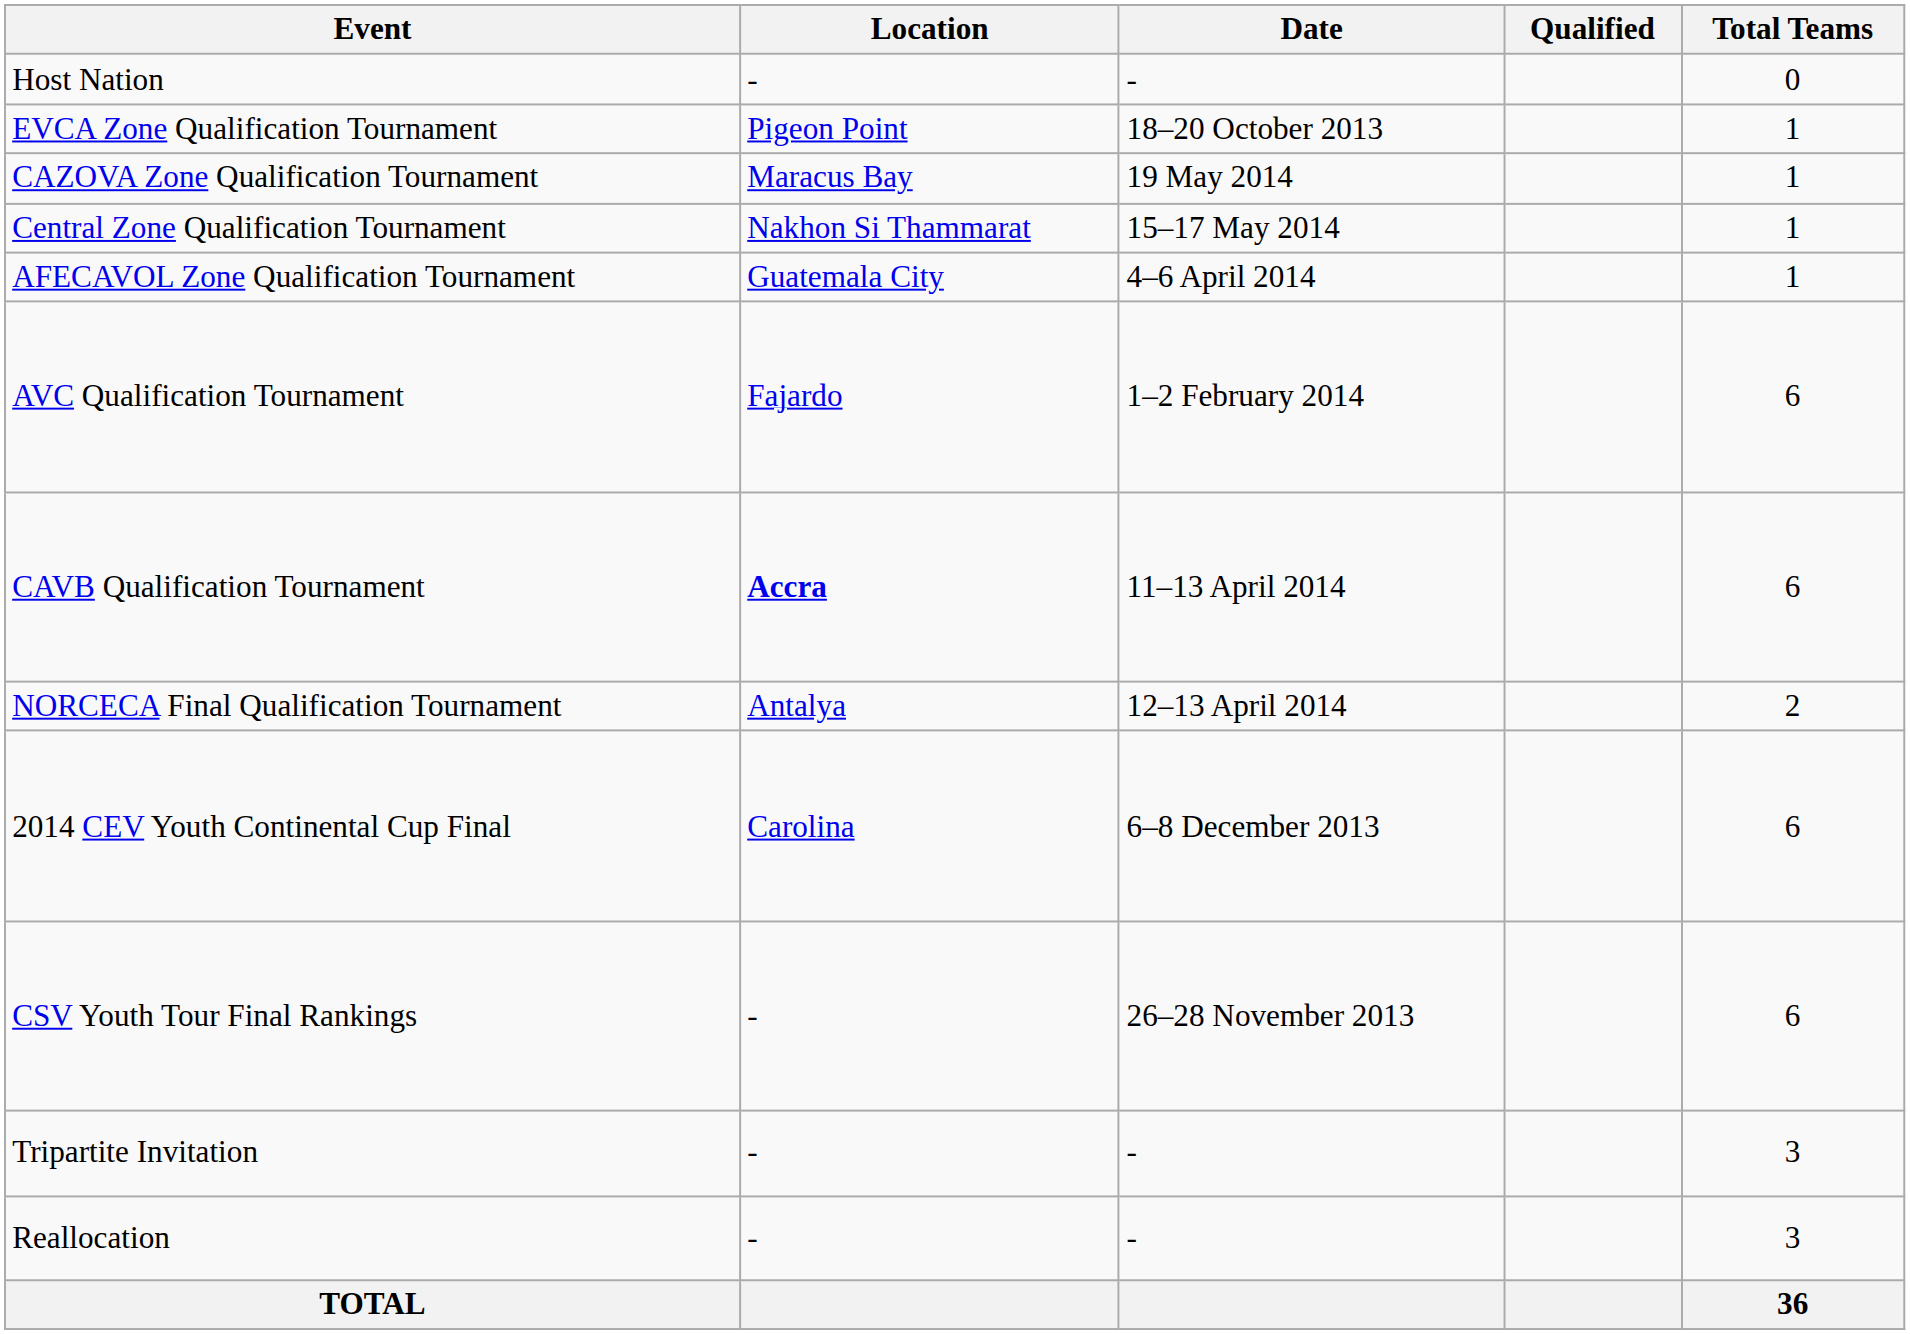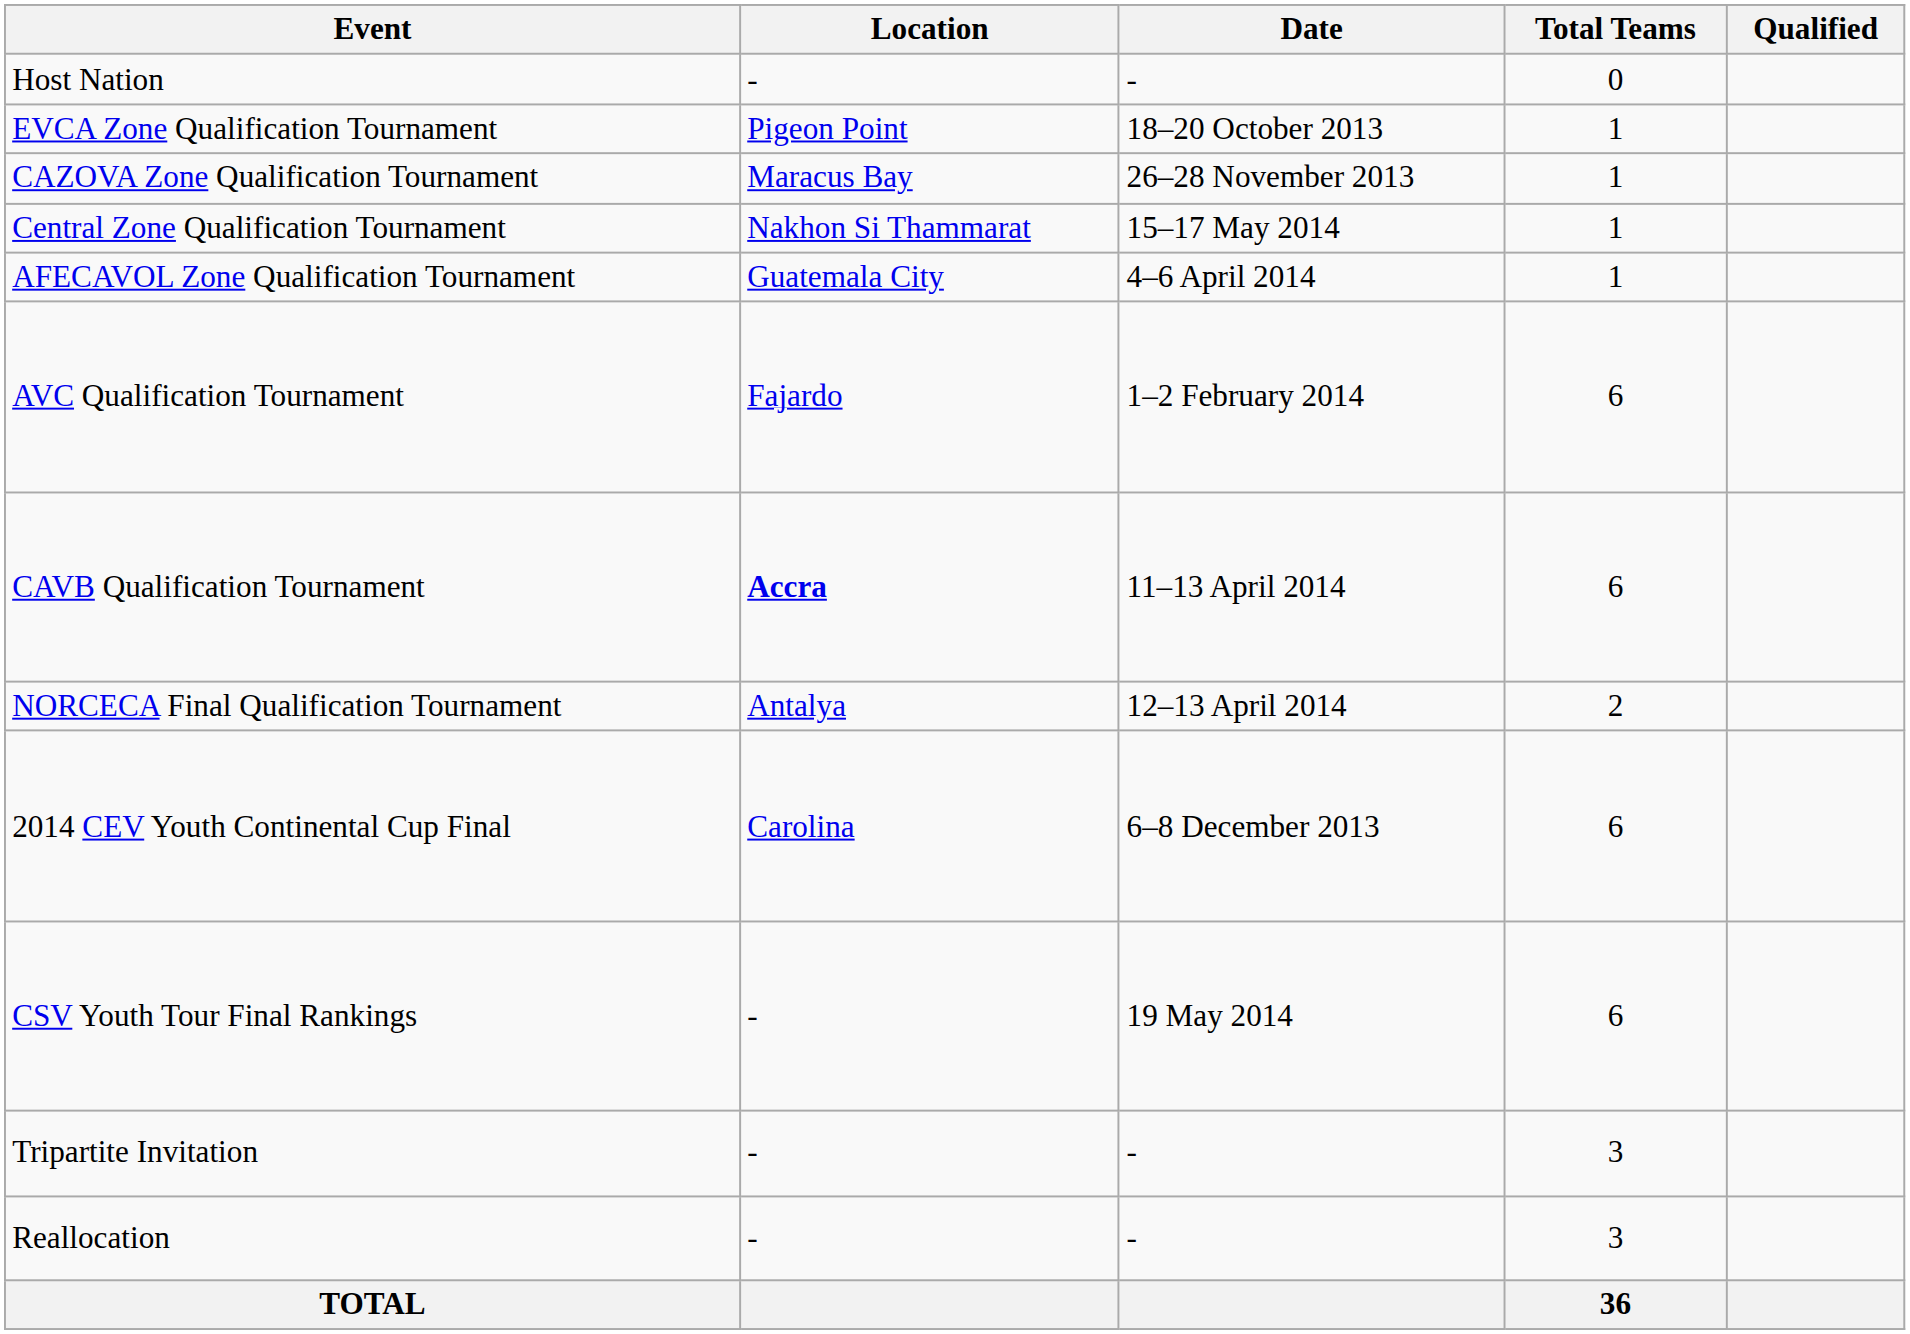columns swapped: Total Teams <-> Qualified
CAZOVA Zone Qualification Tournament | Date: 19 May 2014 -> 26–28 November 2013
CSV Youth Tour Final Rankings | Date: 26–28 November 2013 -> 19 May 2014
